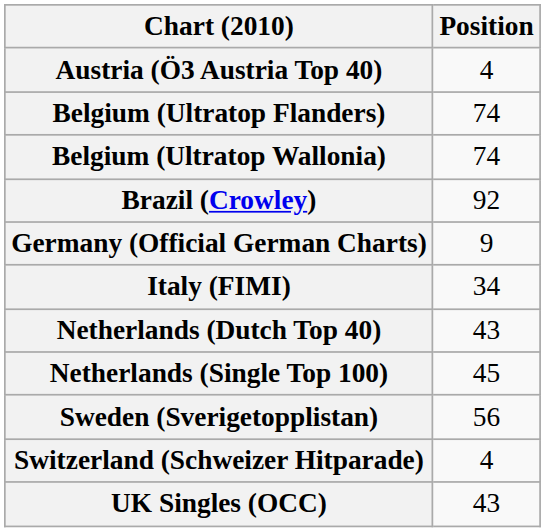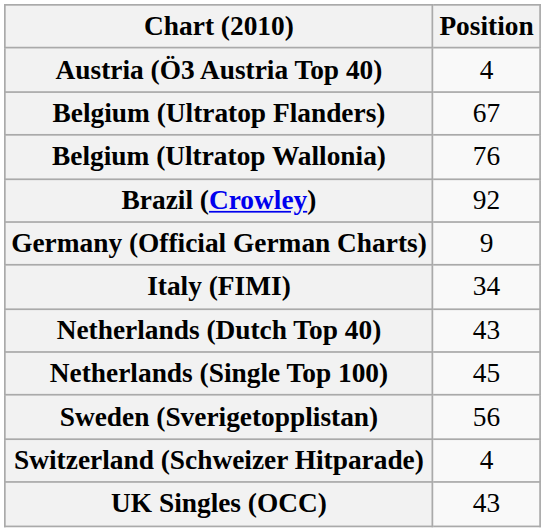Belgium (Ultratop Flanders) | Position: 74 -> 67
Belgium (Ultratop Wallonia) | Position: 74 -> 76
